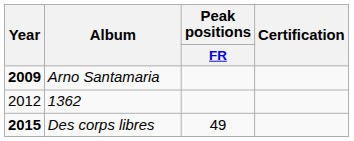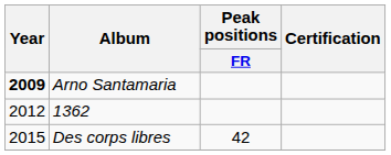Des corps libres | Year: bold -> normal
Des corps libres | Peak positions / FR: 49 -> 42
